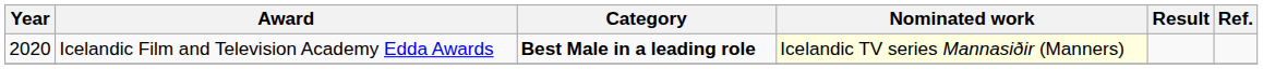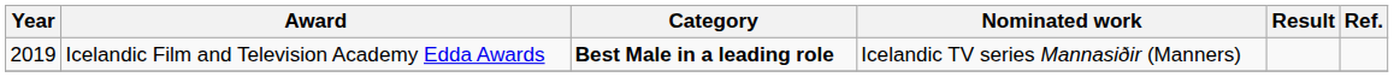Icelandic Film and Television Academy Edda Awards | Year: 2020 -> 2019
Icelandic Film and Television Academy Edda Awards | Nominated work: lightyellow background -> no background
